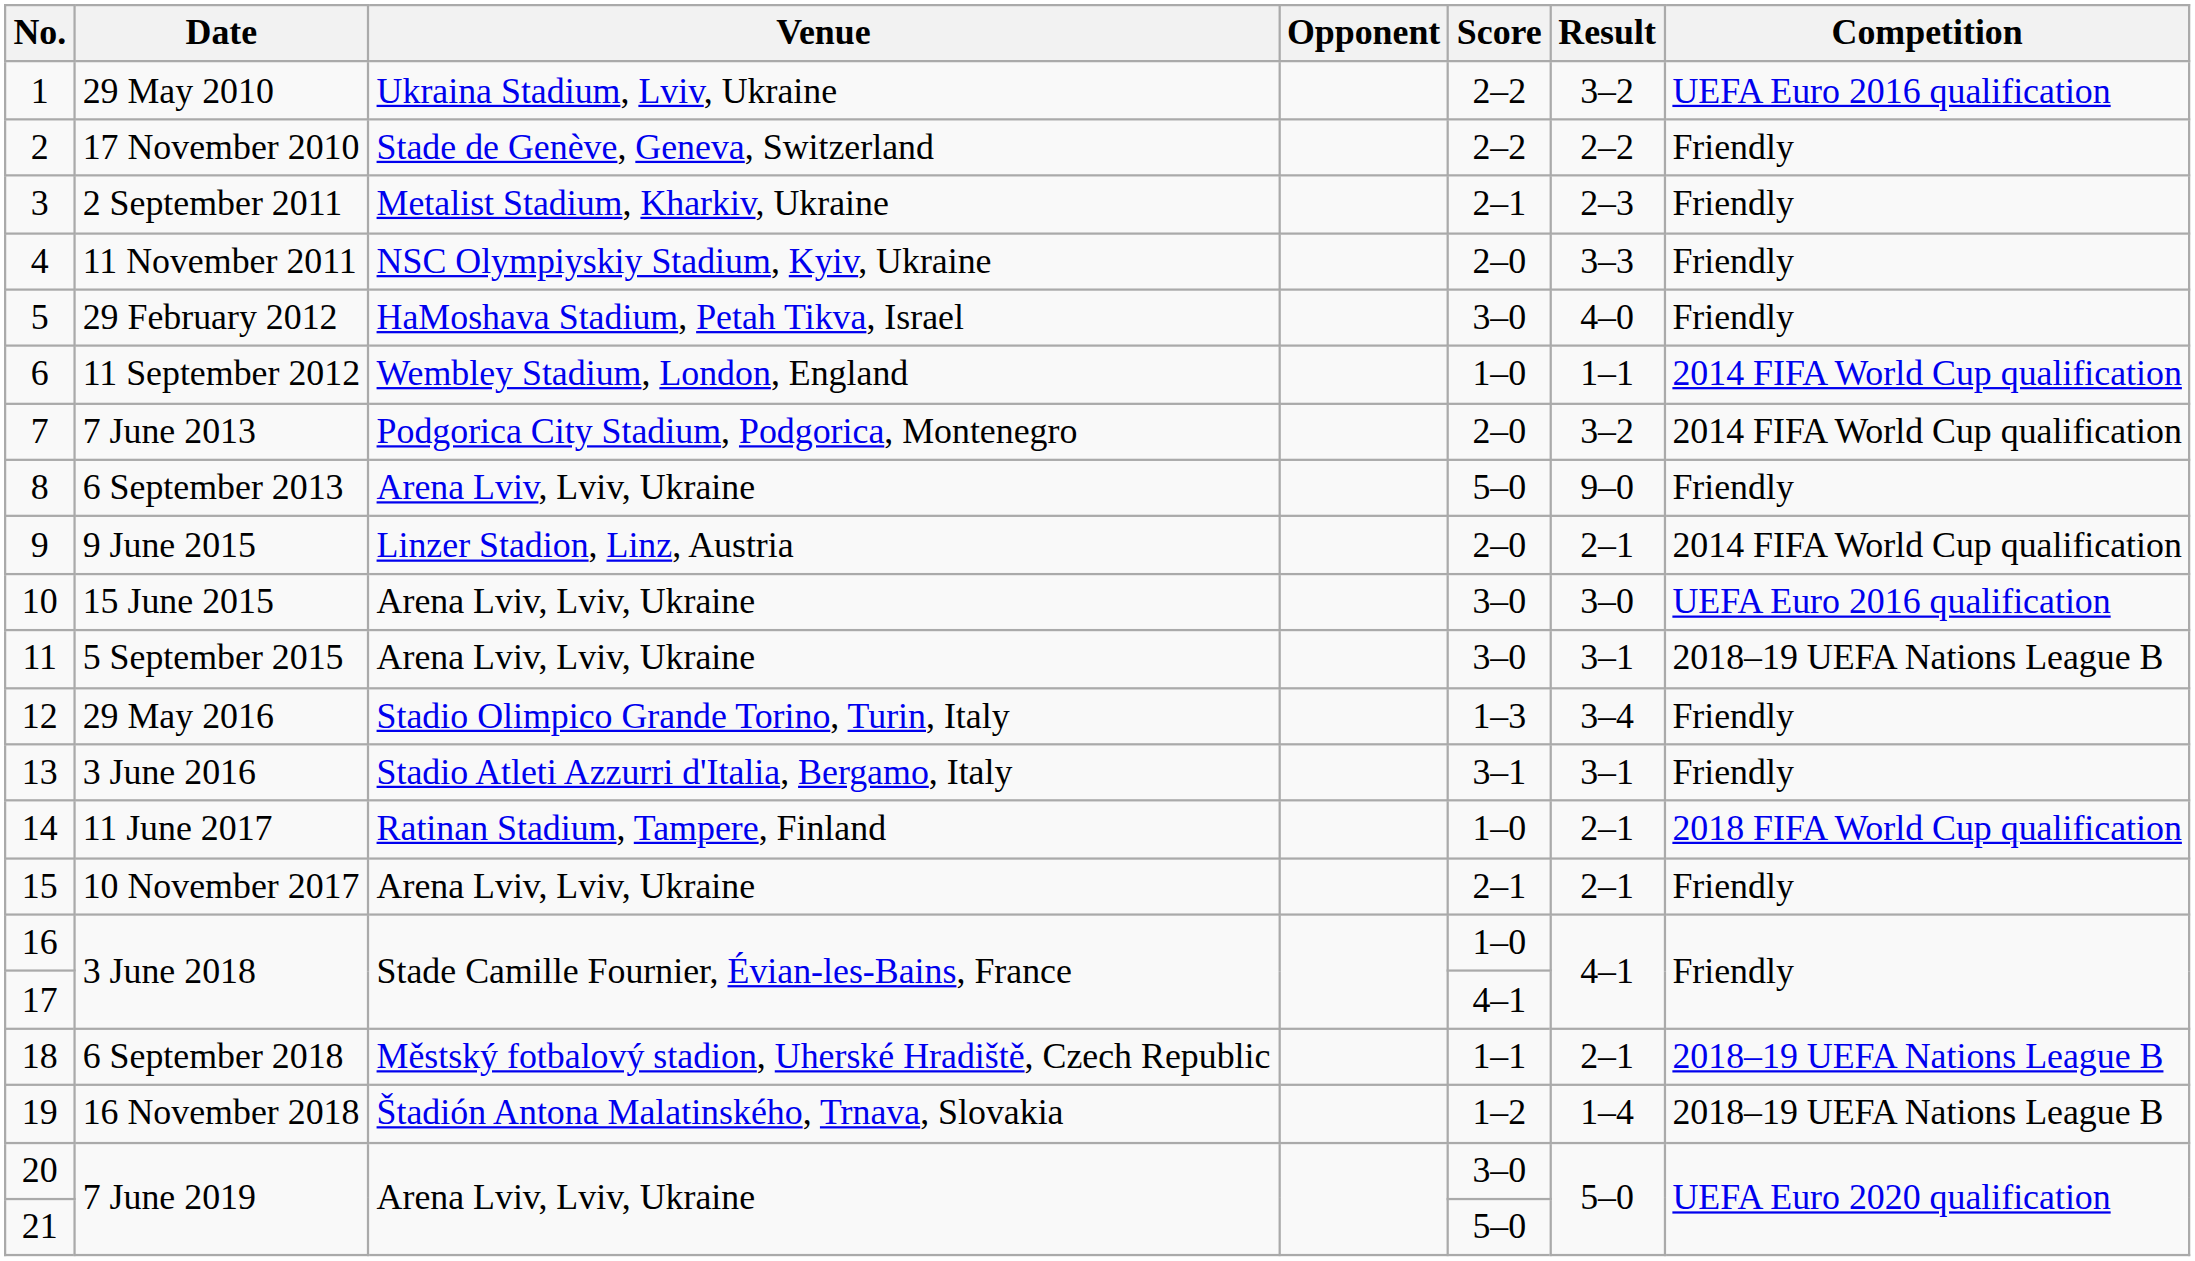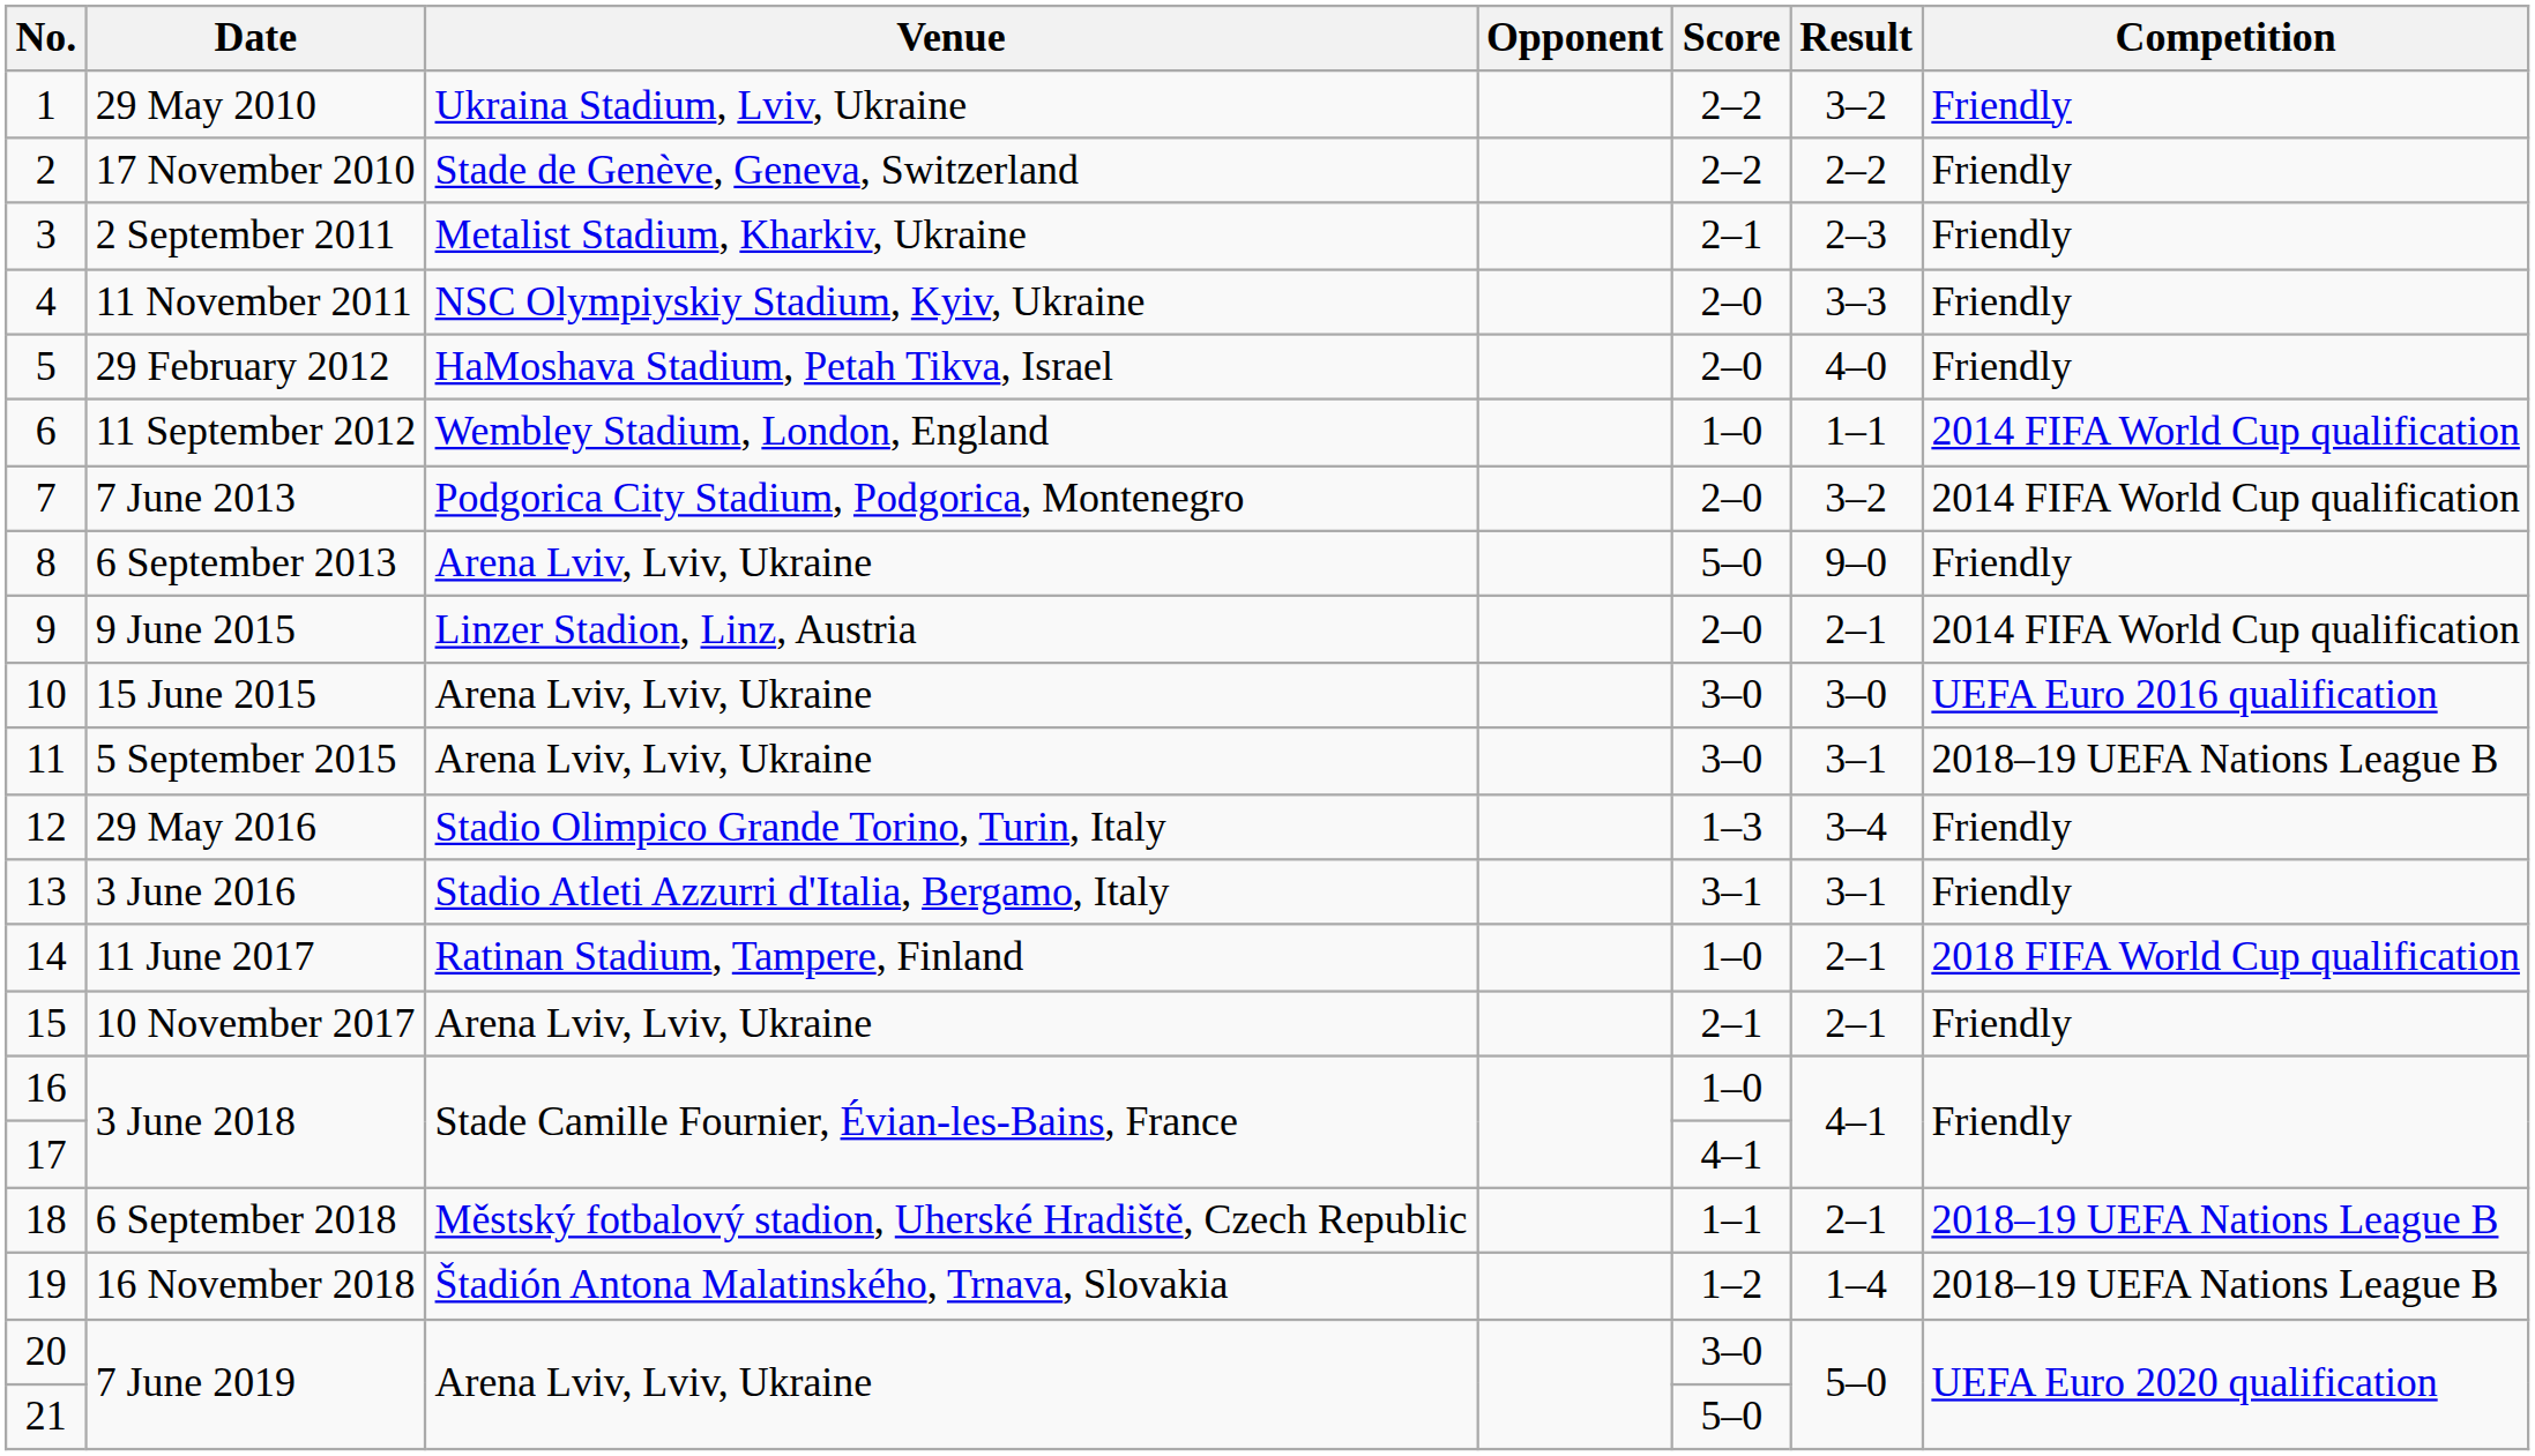29 May 2010 | Competition: UEFA Euro 2016 qualification -> Friendly
29 February 2012 | Score: 3–0 -> 2–0
